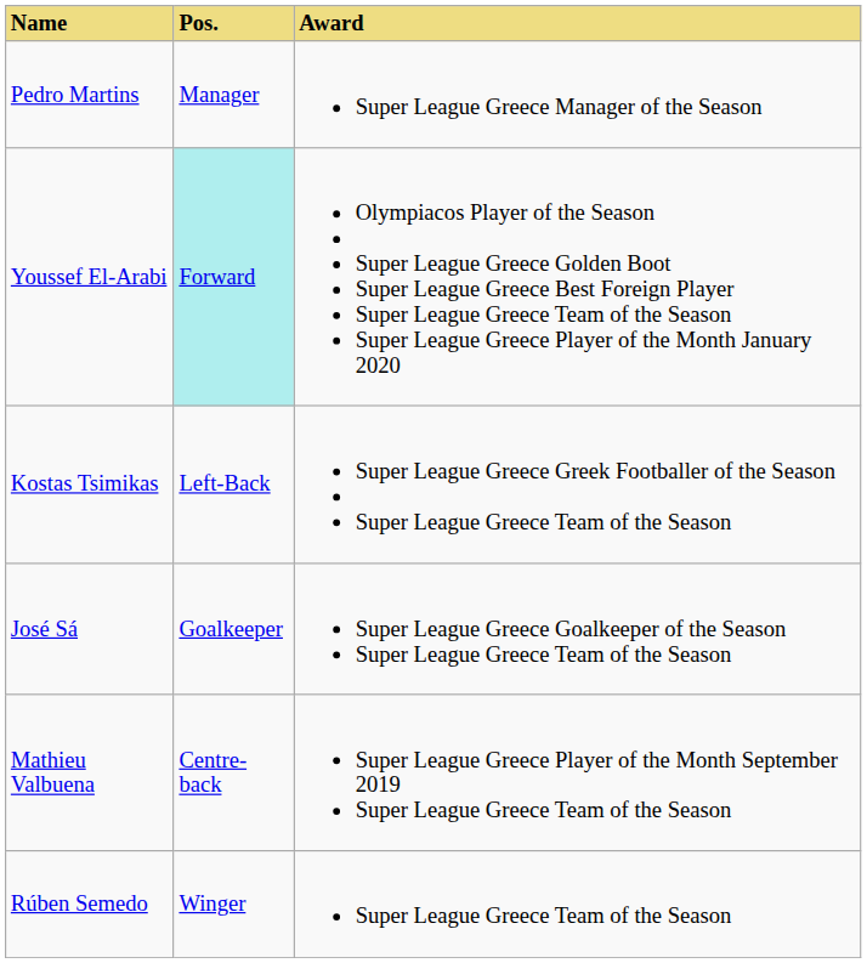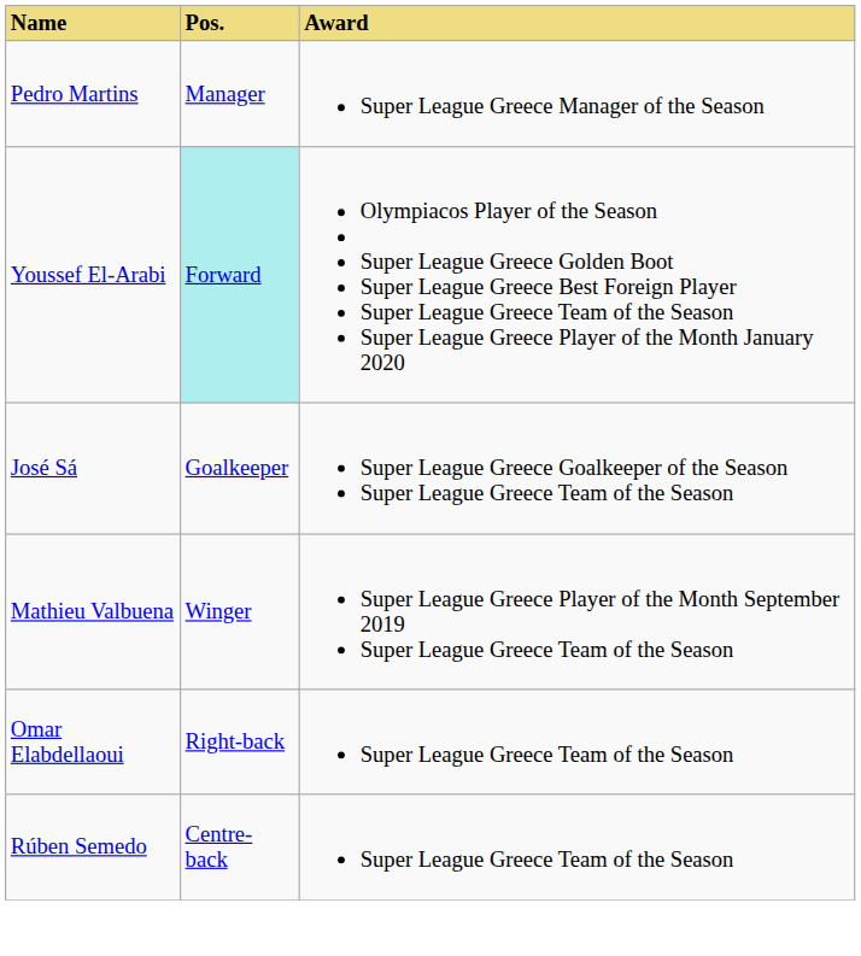- row: Kostas Tsimikas | Left-Back | Super League Greece Greek Footballer of the Season Super League Greece Team of the Season
Mathieu Valbuena | Pos.: Centre-back -> Winger
+ row: Omar Elabdellaoui | Right-back | Super League Greece Team of the Season
Rúben Semedo | Pos.: Winger -> Centre-back
